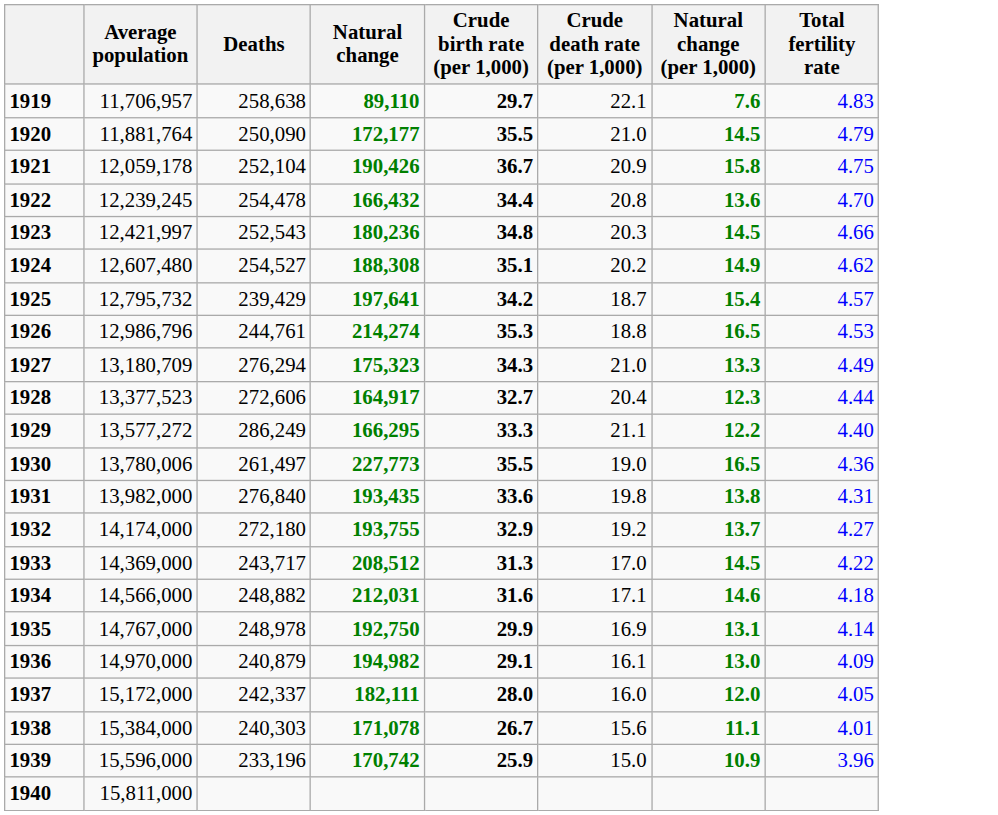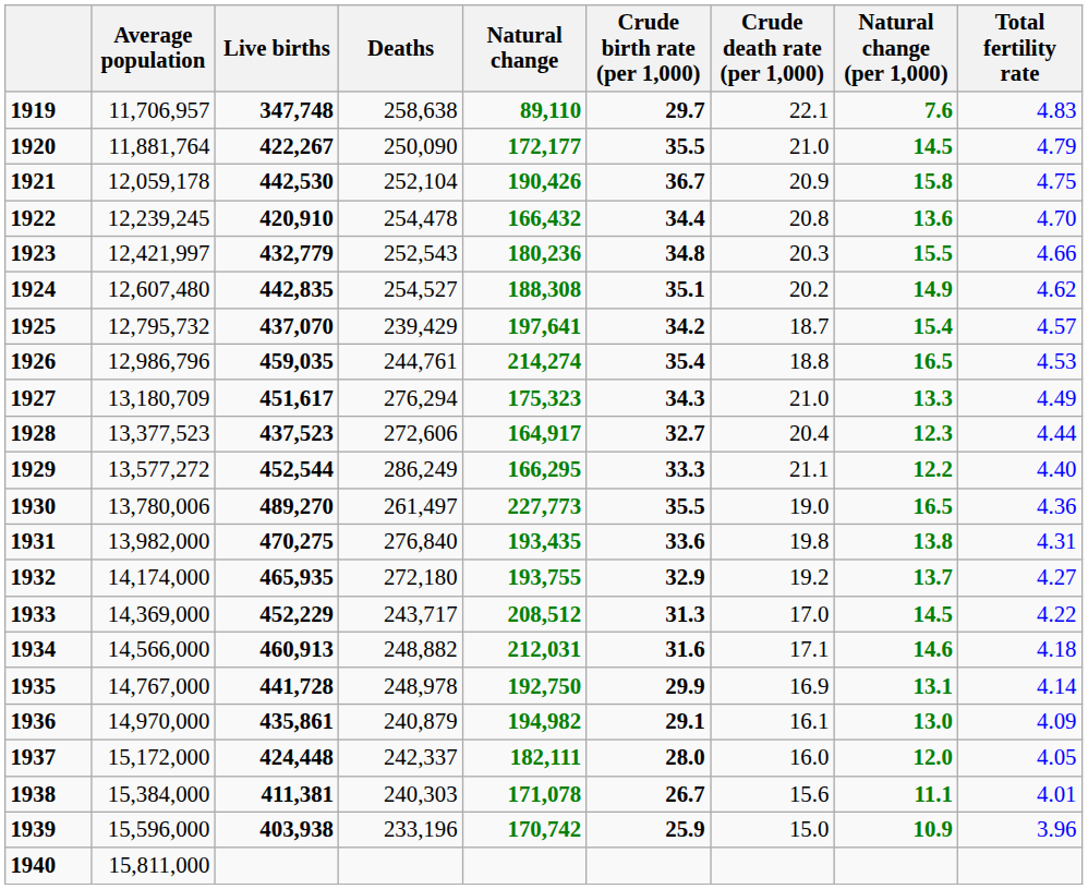+ column: Live births | 347,748 | 422,267 | 442,530 | 420,910 | 432,779 | 442,835 | 437,070 | 459,035 | 451,617 | 437,523 | 452,544 | 489,270 | 470,275 | 465,935 | 452,229 | 460,913 | 441,728 | 435,861 | 424,448 | 411,381 | 403,938
1923 | Natural change (per 1,000): 14.5 -> 15.5
1926 | Crude birth rate (per 1,000): 35.3 -> 35.4
